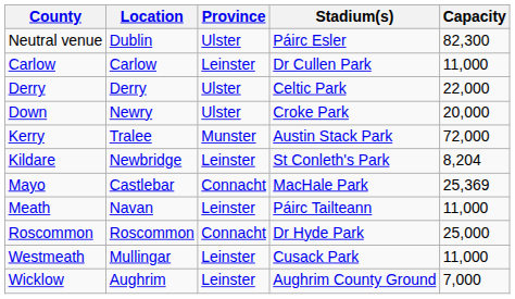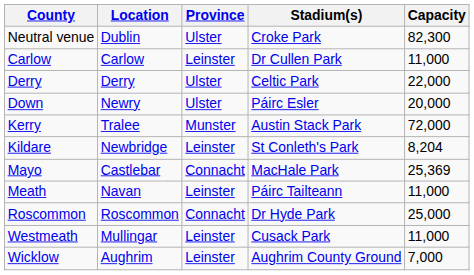Neutral venue | Stadium(s): Páirc Esler -> Croke Park
Down | Stadium(s): Croke Park -> Páirc Esler
